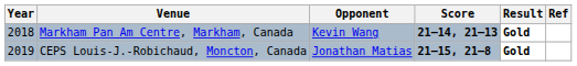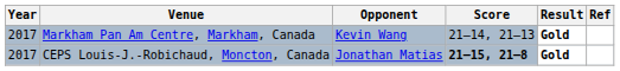Markham Pan Am Centre, Markham, Canada | Year: 2018 -> 2017
Markham Pan Am Centre, Markham, Canada | Score: bold -> normal
CEPS Louis-J.-Robichaud, Moncton, Canada | Year: 2019 -> 2017
